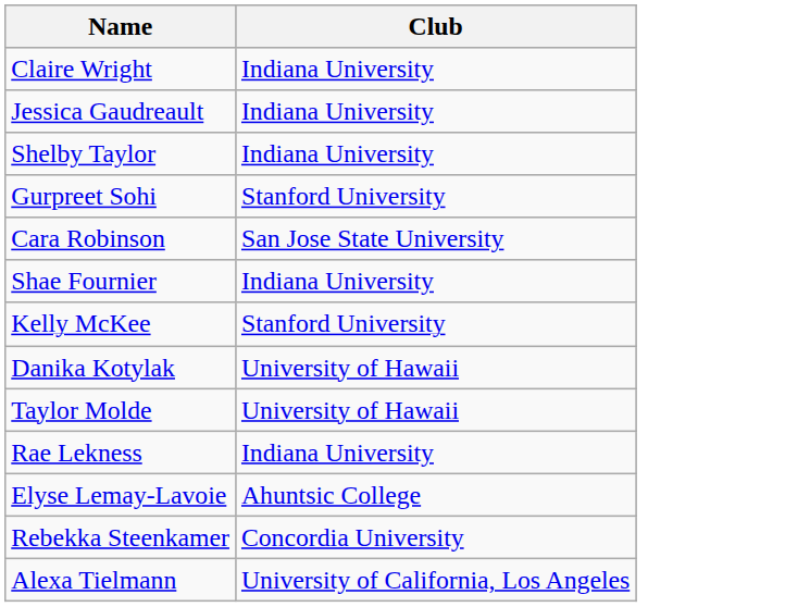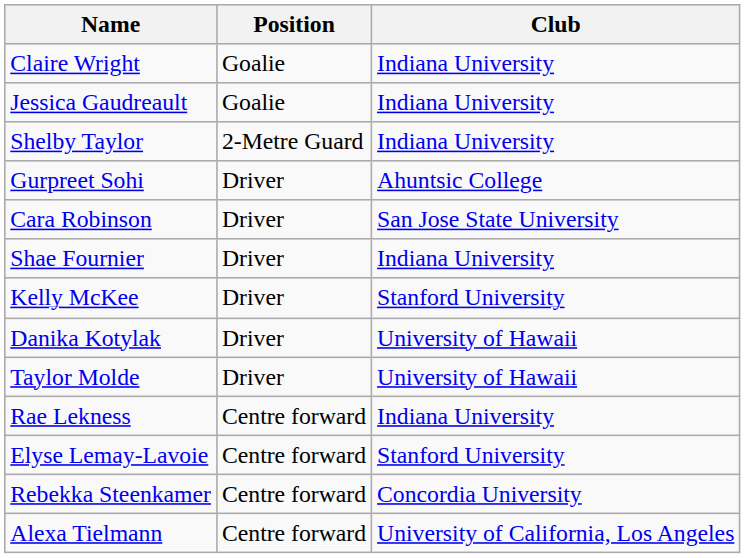+ column: Position | Goalie | Goalie | 2-Metre Guard | Driver | Driver | Driver | Driver | Driver | Driver | Centre forward | Centre forward | Centre forward | Centre forward
Gurpreet Sohi | Club: Stanford University -> Ahuntsic College
Elyse Lemay-Lavoie | Club: Ahuntsic College -> Stanford University
